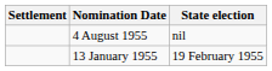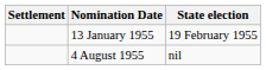rows swapped: 13 January 1955 <-> 4 August 1955
